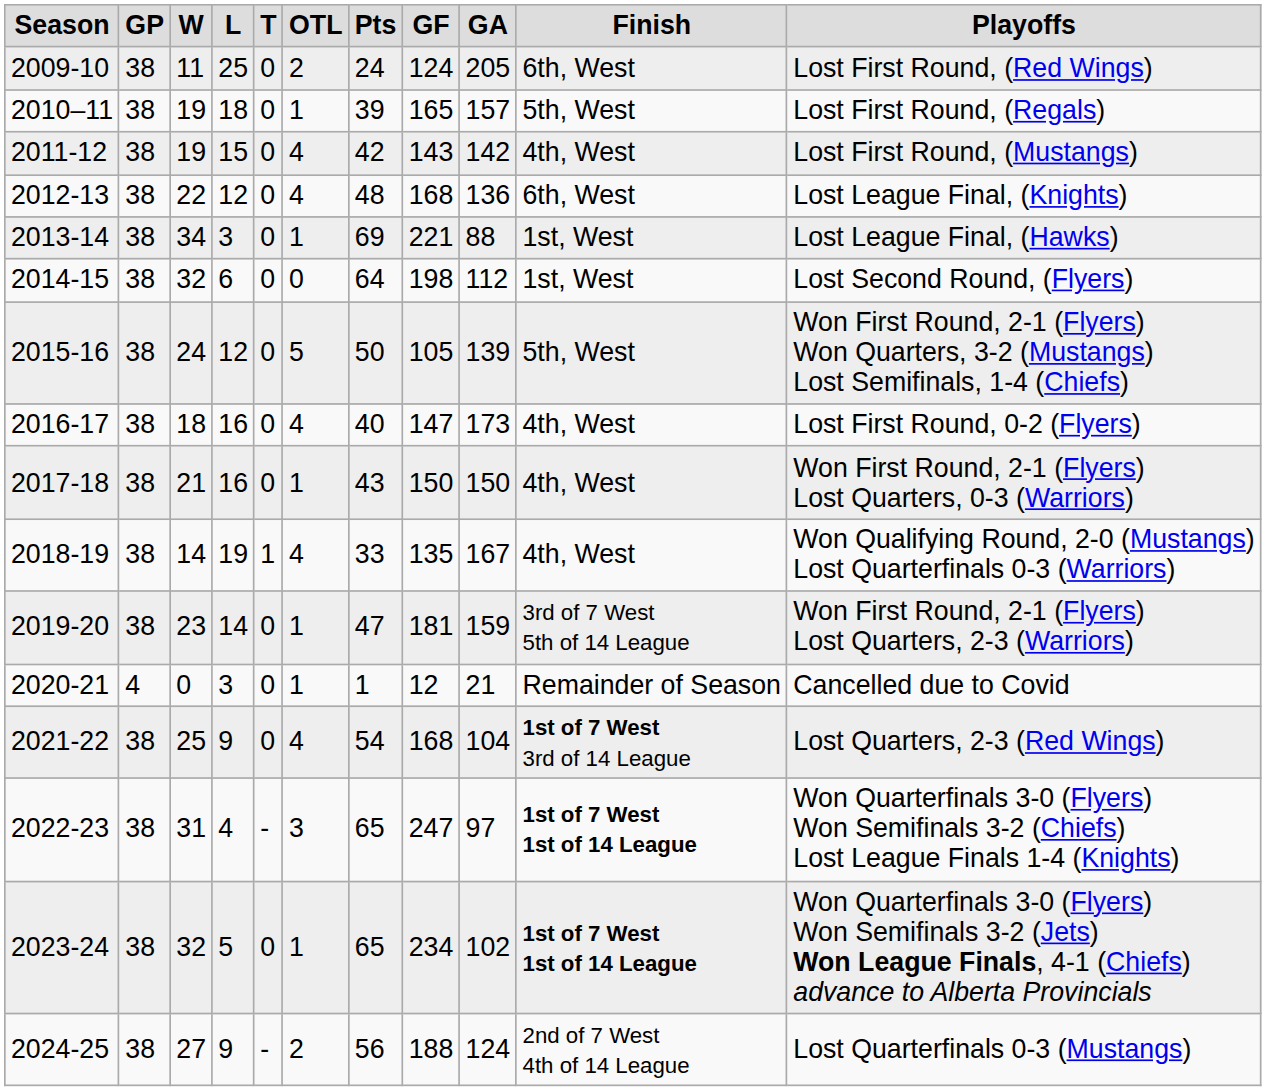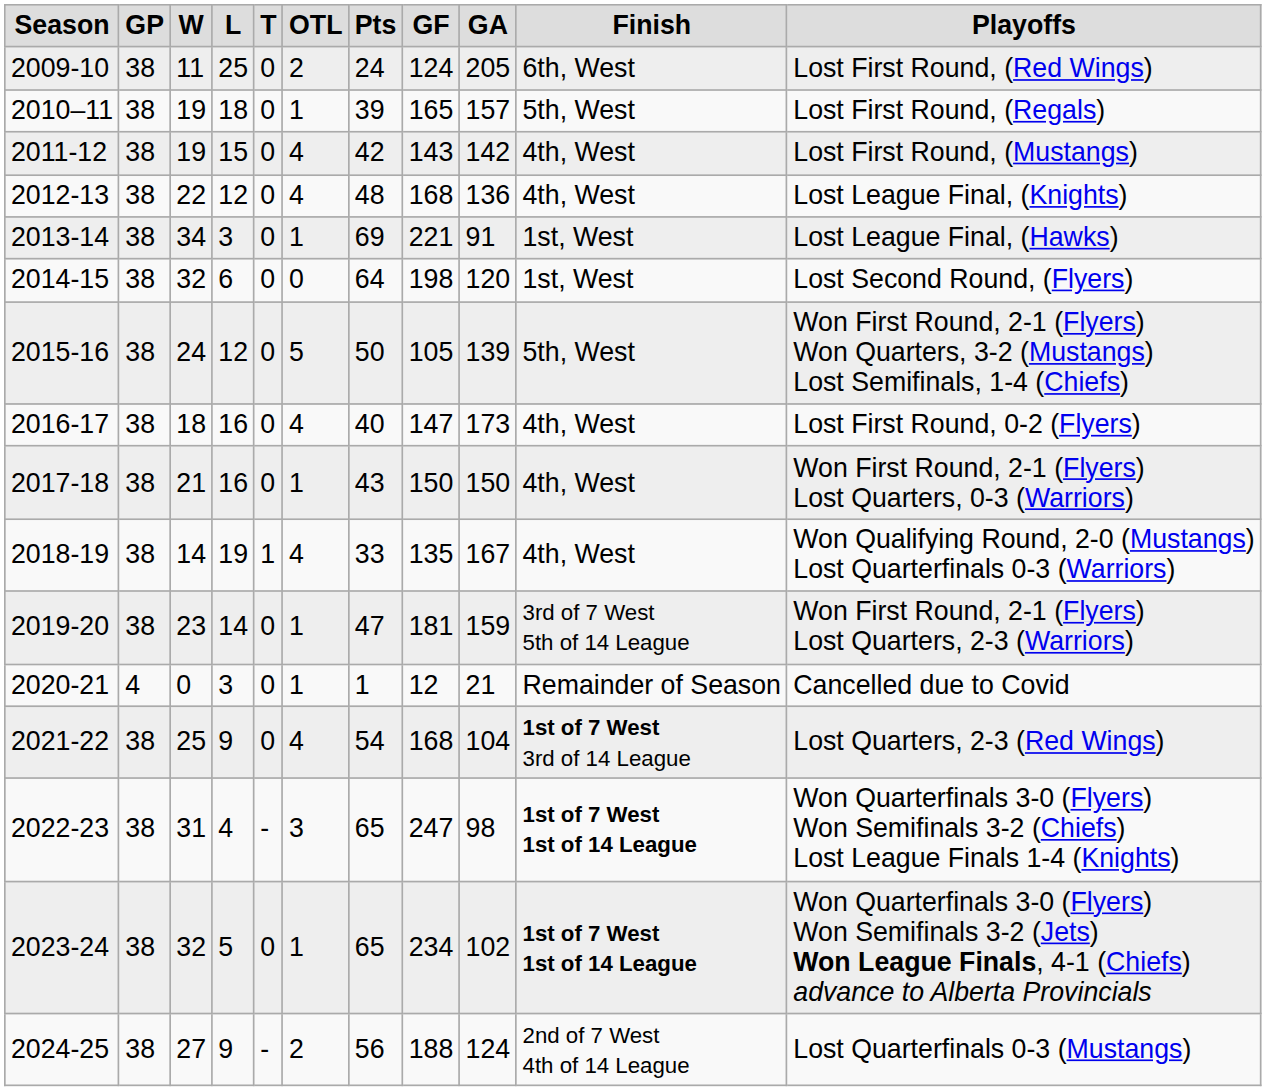2012-13 | column 10: 6th, West -> 4th, West
2013-14 | column 9: 88 -> 91
2014-15 | column 9: 112 -> 120
2022-23 | column 9: 97 -> 98
